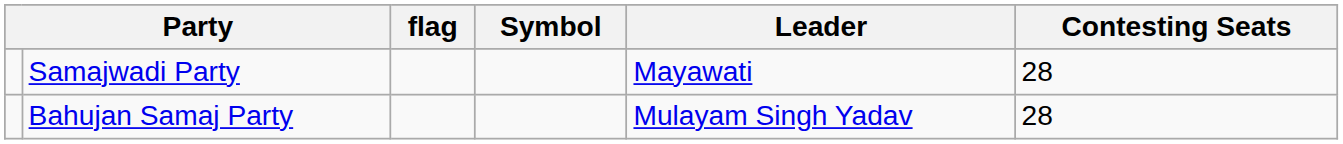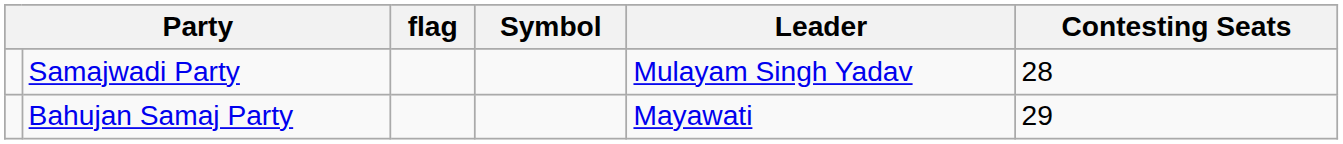Samajwadi Party | Leader: Mayawati -> Mulayam Singh Yadav
Bahujan Samaj Party | Leader: Mulayam Singh Yadav -> Mayawati
Bahujan Samaj Party | Contesting Seats: 28 -> 29
